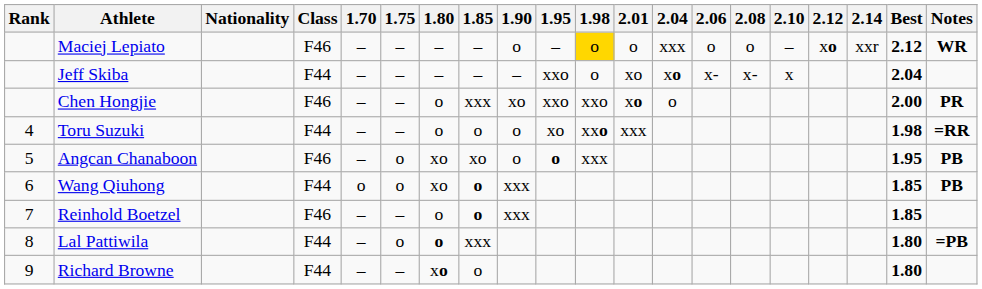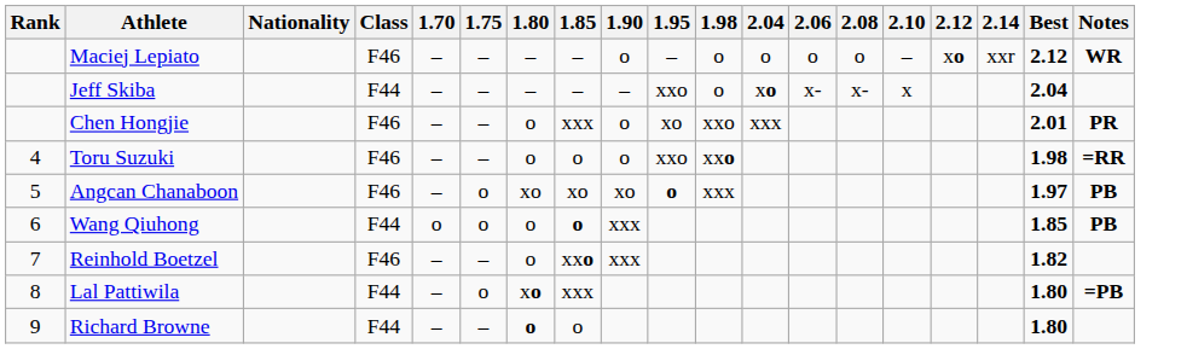- column: 2.01 | o | xo | xo | xxx
Maciej Lepiato | 1.98: gold background -> no background
Maciej Lepiato | 2.04: xxx -> o
Chen Hongjie | 1.90: xo -> o
Chen Hongjie | 1.95: xxo -> xo
Chen Hongjie | 2.04: o -> xxx
Chen Hongjie | Best: 2.00 -> 2.01
Toru Suzuki | Class: F44 -> F46
Toru Suzuki | 1.95: xo -> xxo
Angcan Chanaboon | 1.90: o -> xo
Angcan Chanaboon | Best: 1.95 -> 1.97
Wang Qiuhong | 1.80: xo -> o
Reinhold Boetzel | 1.85: o -> xxo
Reinhold Boetzel | Best: 1.85 -> 1.82
Lal Pattiwila | 1.80: o -> xo
Richard Browne | 1.80: xo -> o
